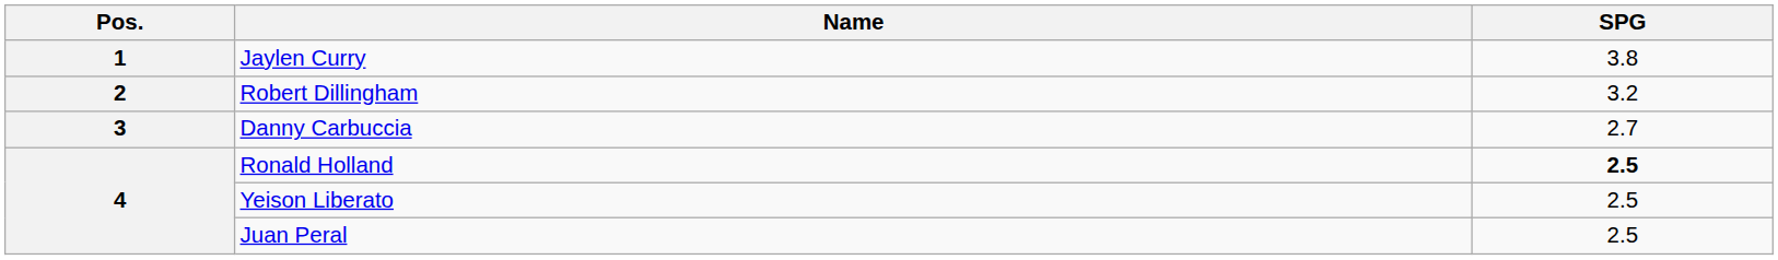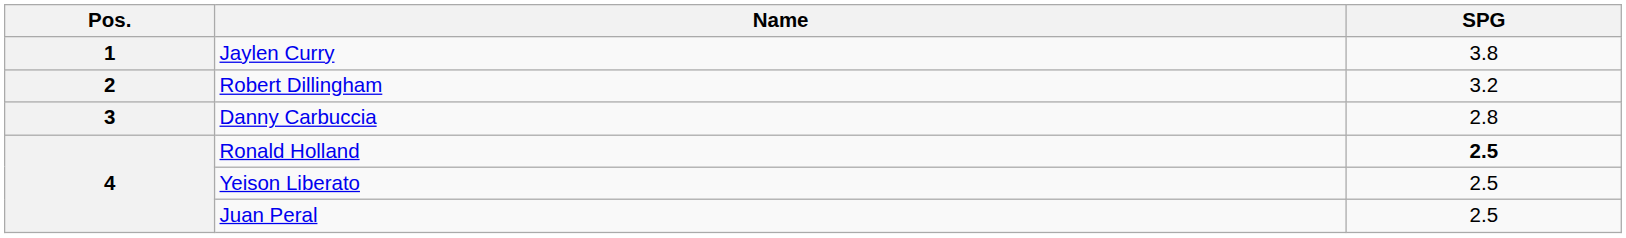Danny Carbuccia | SPG: 2.7 -> 2.8
